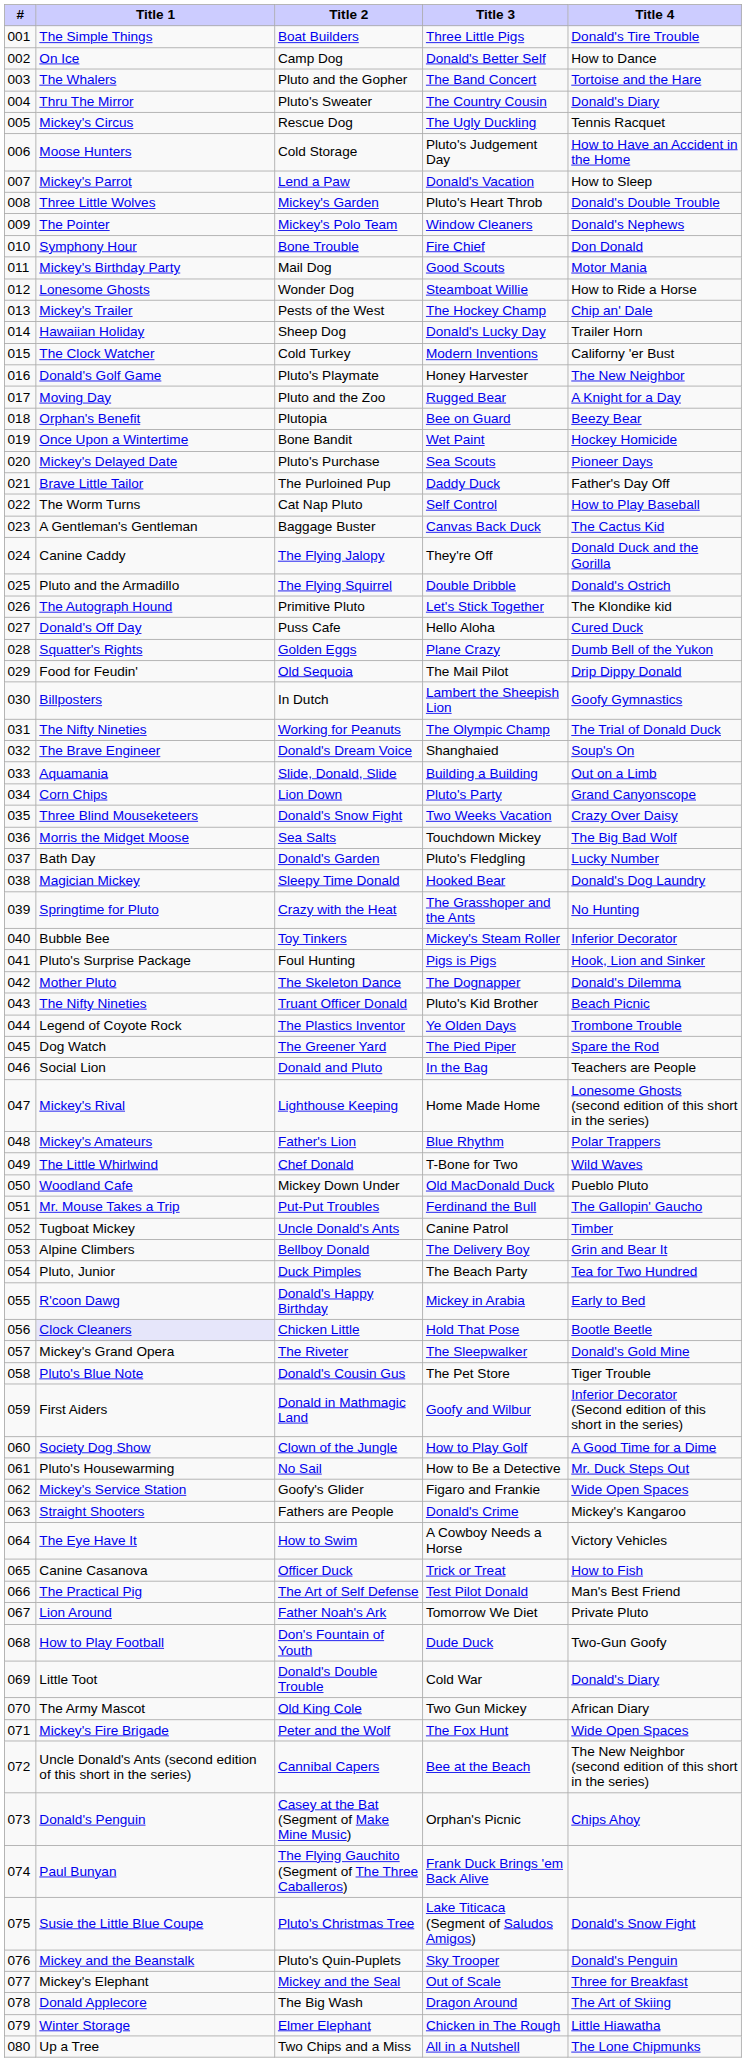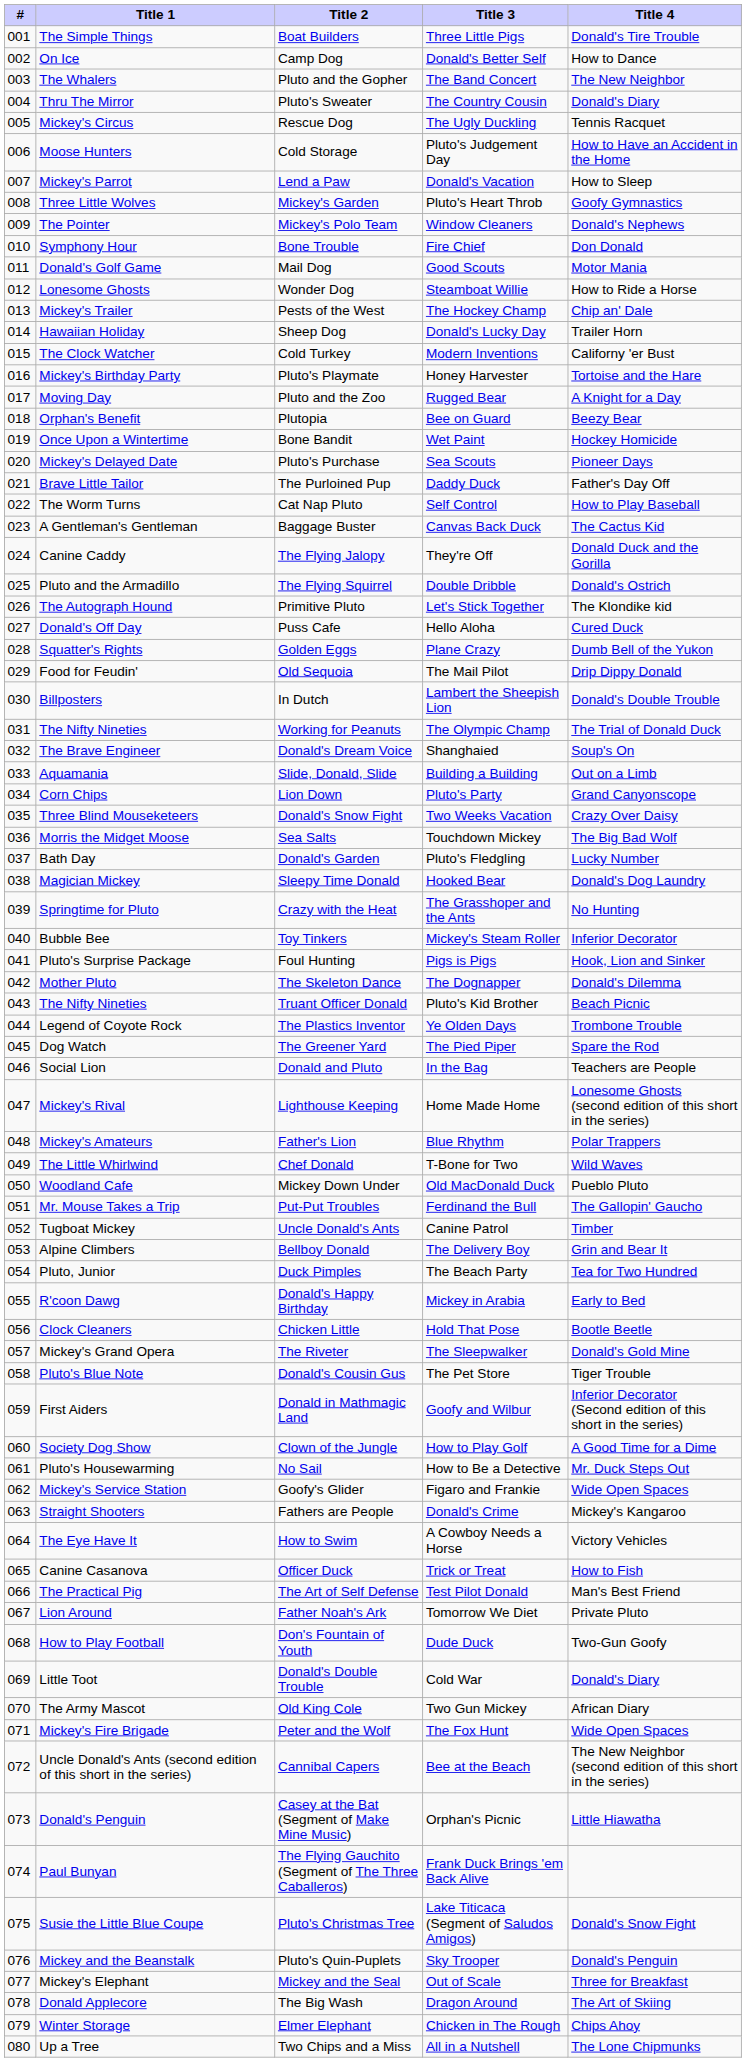Pluto and the Gopher | Title 4: Tortoise and the Hare -> The New Neighbor
Mickey's Garden | Title 4: Donald's Double Trouble -> Goofy Gymnastics
Mail Dog | Title 1: Mickey's Birthday Party -> Donald's Golf Game
Pluto's Playmate | Title 1: Donald's Golf Game -> Mickey's Birthday Party
Pluto's Playmate | Title 4: The New Neighbor -> Tortoise and the Hare
In Dutch | Title 4: Goofy Gymnastics -> Donald's Double Trouble
Chicken Little | Title 1: lavender background -> no background
Casey at the Bat (Segment of Make Mine Music) | Title 4: Chips Ahoy -> Little Hiawatha
Elmer Elephant | Title 4: Little Hiawatha -> Chips Ahoy
